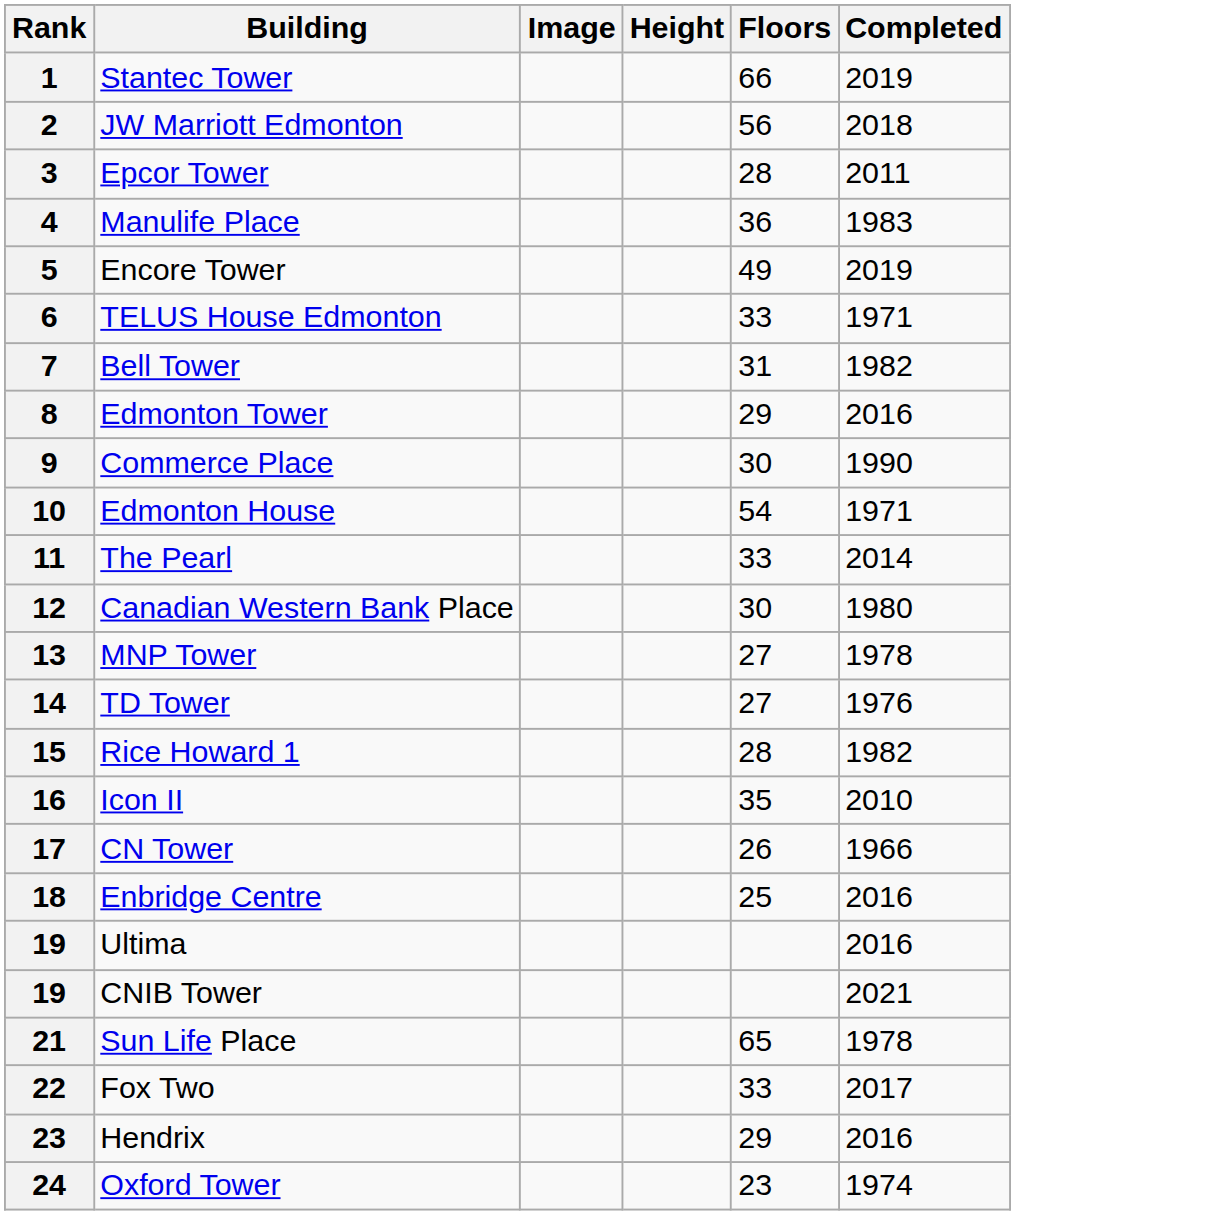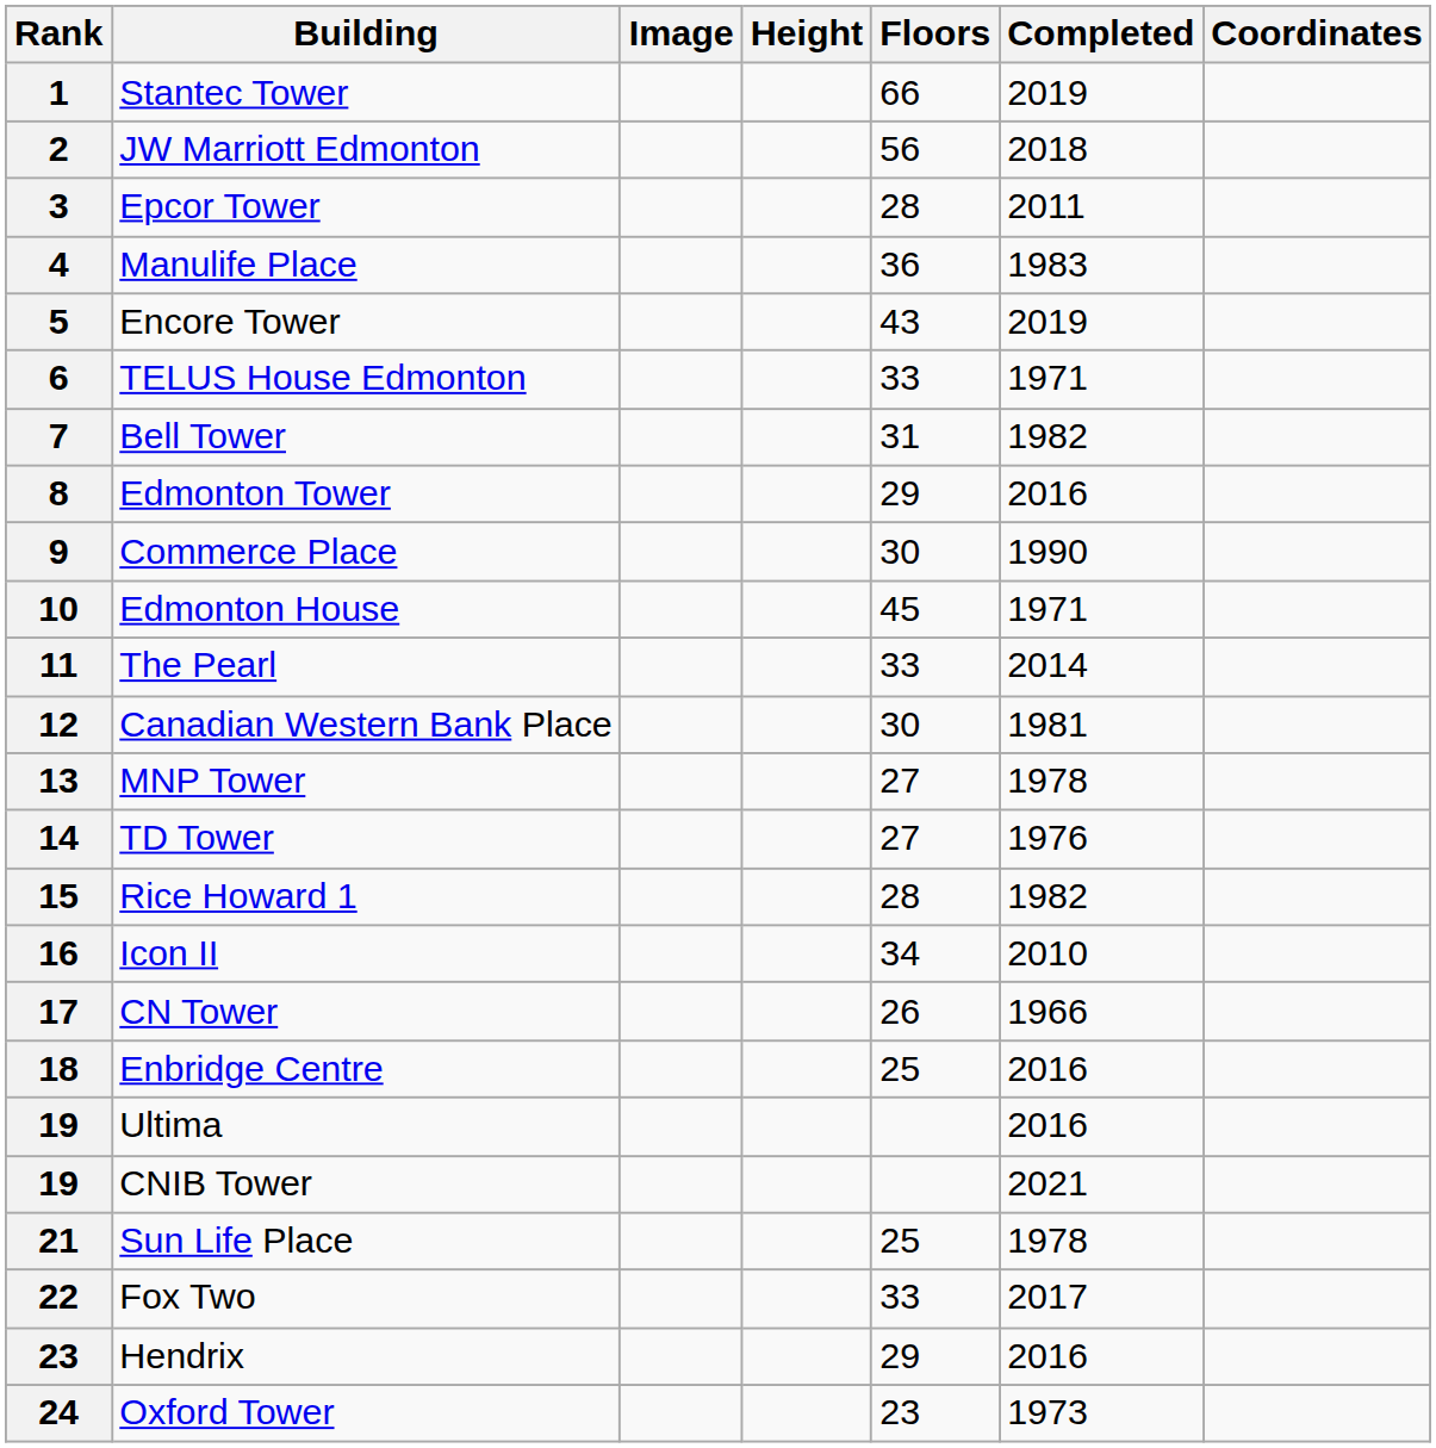+ column: Coordinates
Encore Tower | Floors: 49 -> 43
Edmonton House | Floors: 54 -> 45
Canadian Western Bank Place | Completed: 1980 -> 1981
Icon II | Floors: 35 -> 34
Sun Life Place | Floors: 65 -> 25
Oxford Tower | Completed: 1974 -> 1973
